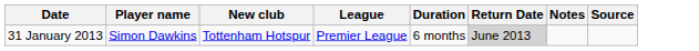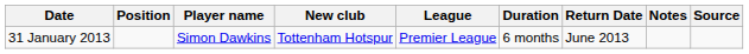+ column: Position
31 January 2013 | Return Date: lightgrey background -> no background
